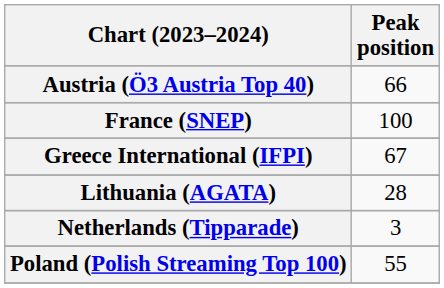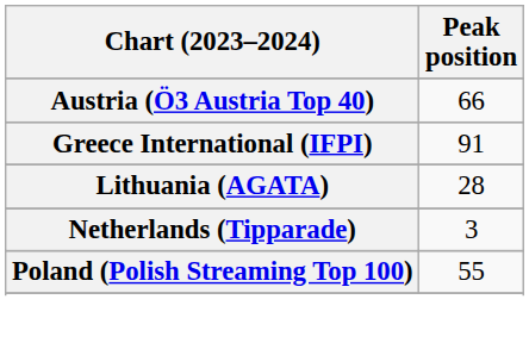- row: France (SNEP) | 100
Greece International (IFPI) | Peak position: 67 -> 91
